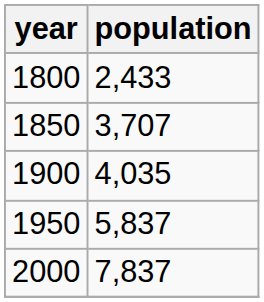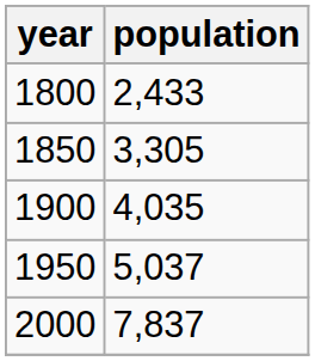1850 | population: 3,707 -> 3,305
1950 | population: 5,837 -> 5,037
